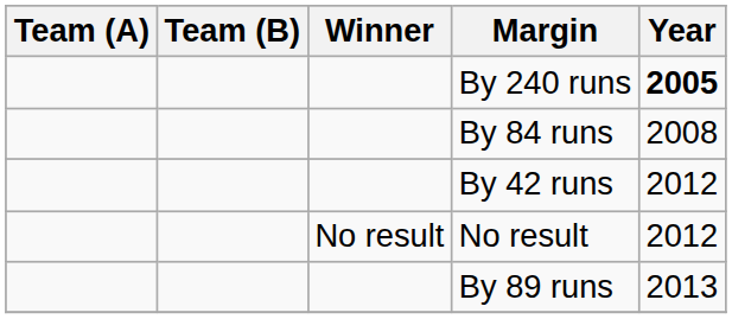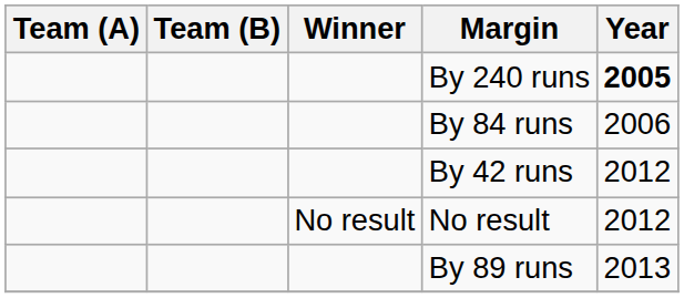By 84 runs | Year: 2008 -> 2006
